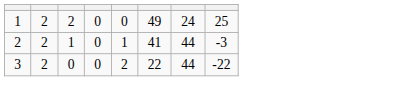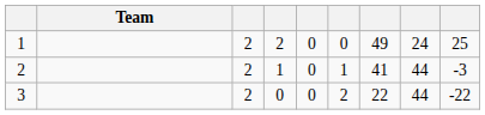+ column: Team
